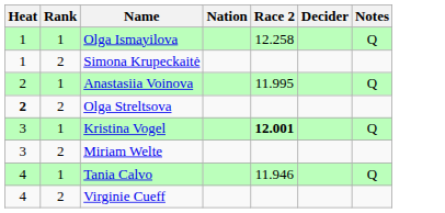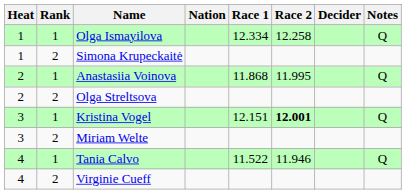+ column: Race 1 | 12.334 | 11.868 | 12.151 | 11.522
Olga Streltsova | Heat: bold -> normal
